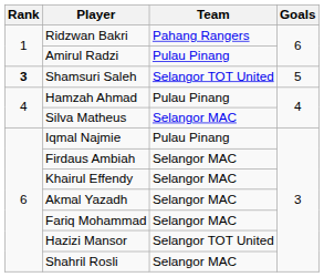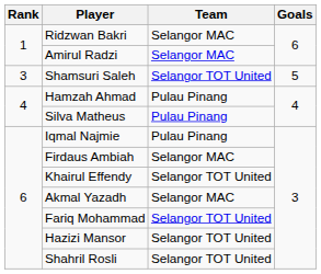Ridzwan Bakri | Team: Pahang Rangers -> Selangor MAC
Amirul Radzi | Team: Pulau Pinang -> Selangor MAC
Shamsuri Saleh | Rank: bold -> normal
Silva Matheus | Team: Selangor MAC -> Pulau Pinang
Khairul Effendy | Team: Selangor MAC -> Selangor TOT United
Fariq Mohammad | Team: Selangor MAC -> Selangor TOT United
Shahril Rosli | Team: Selangor MAC -> Selangor TOT United
